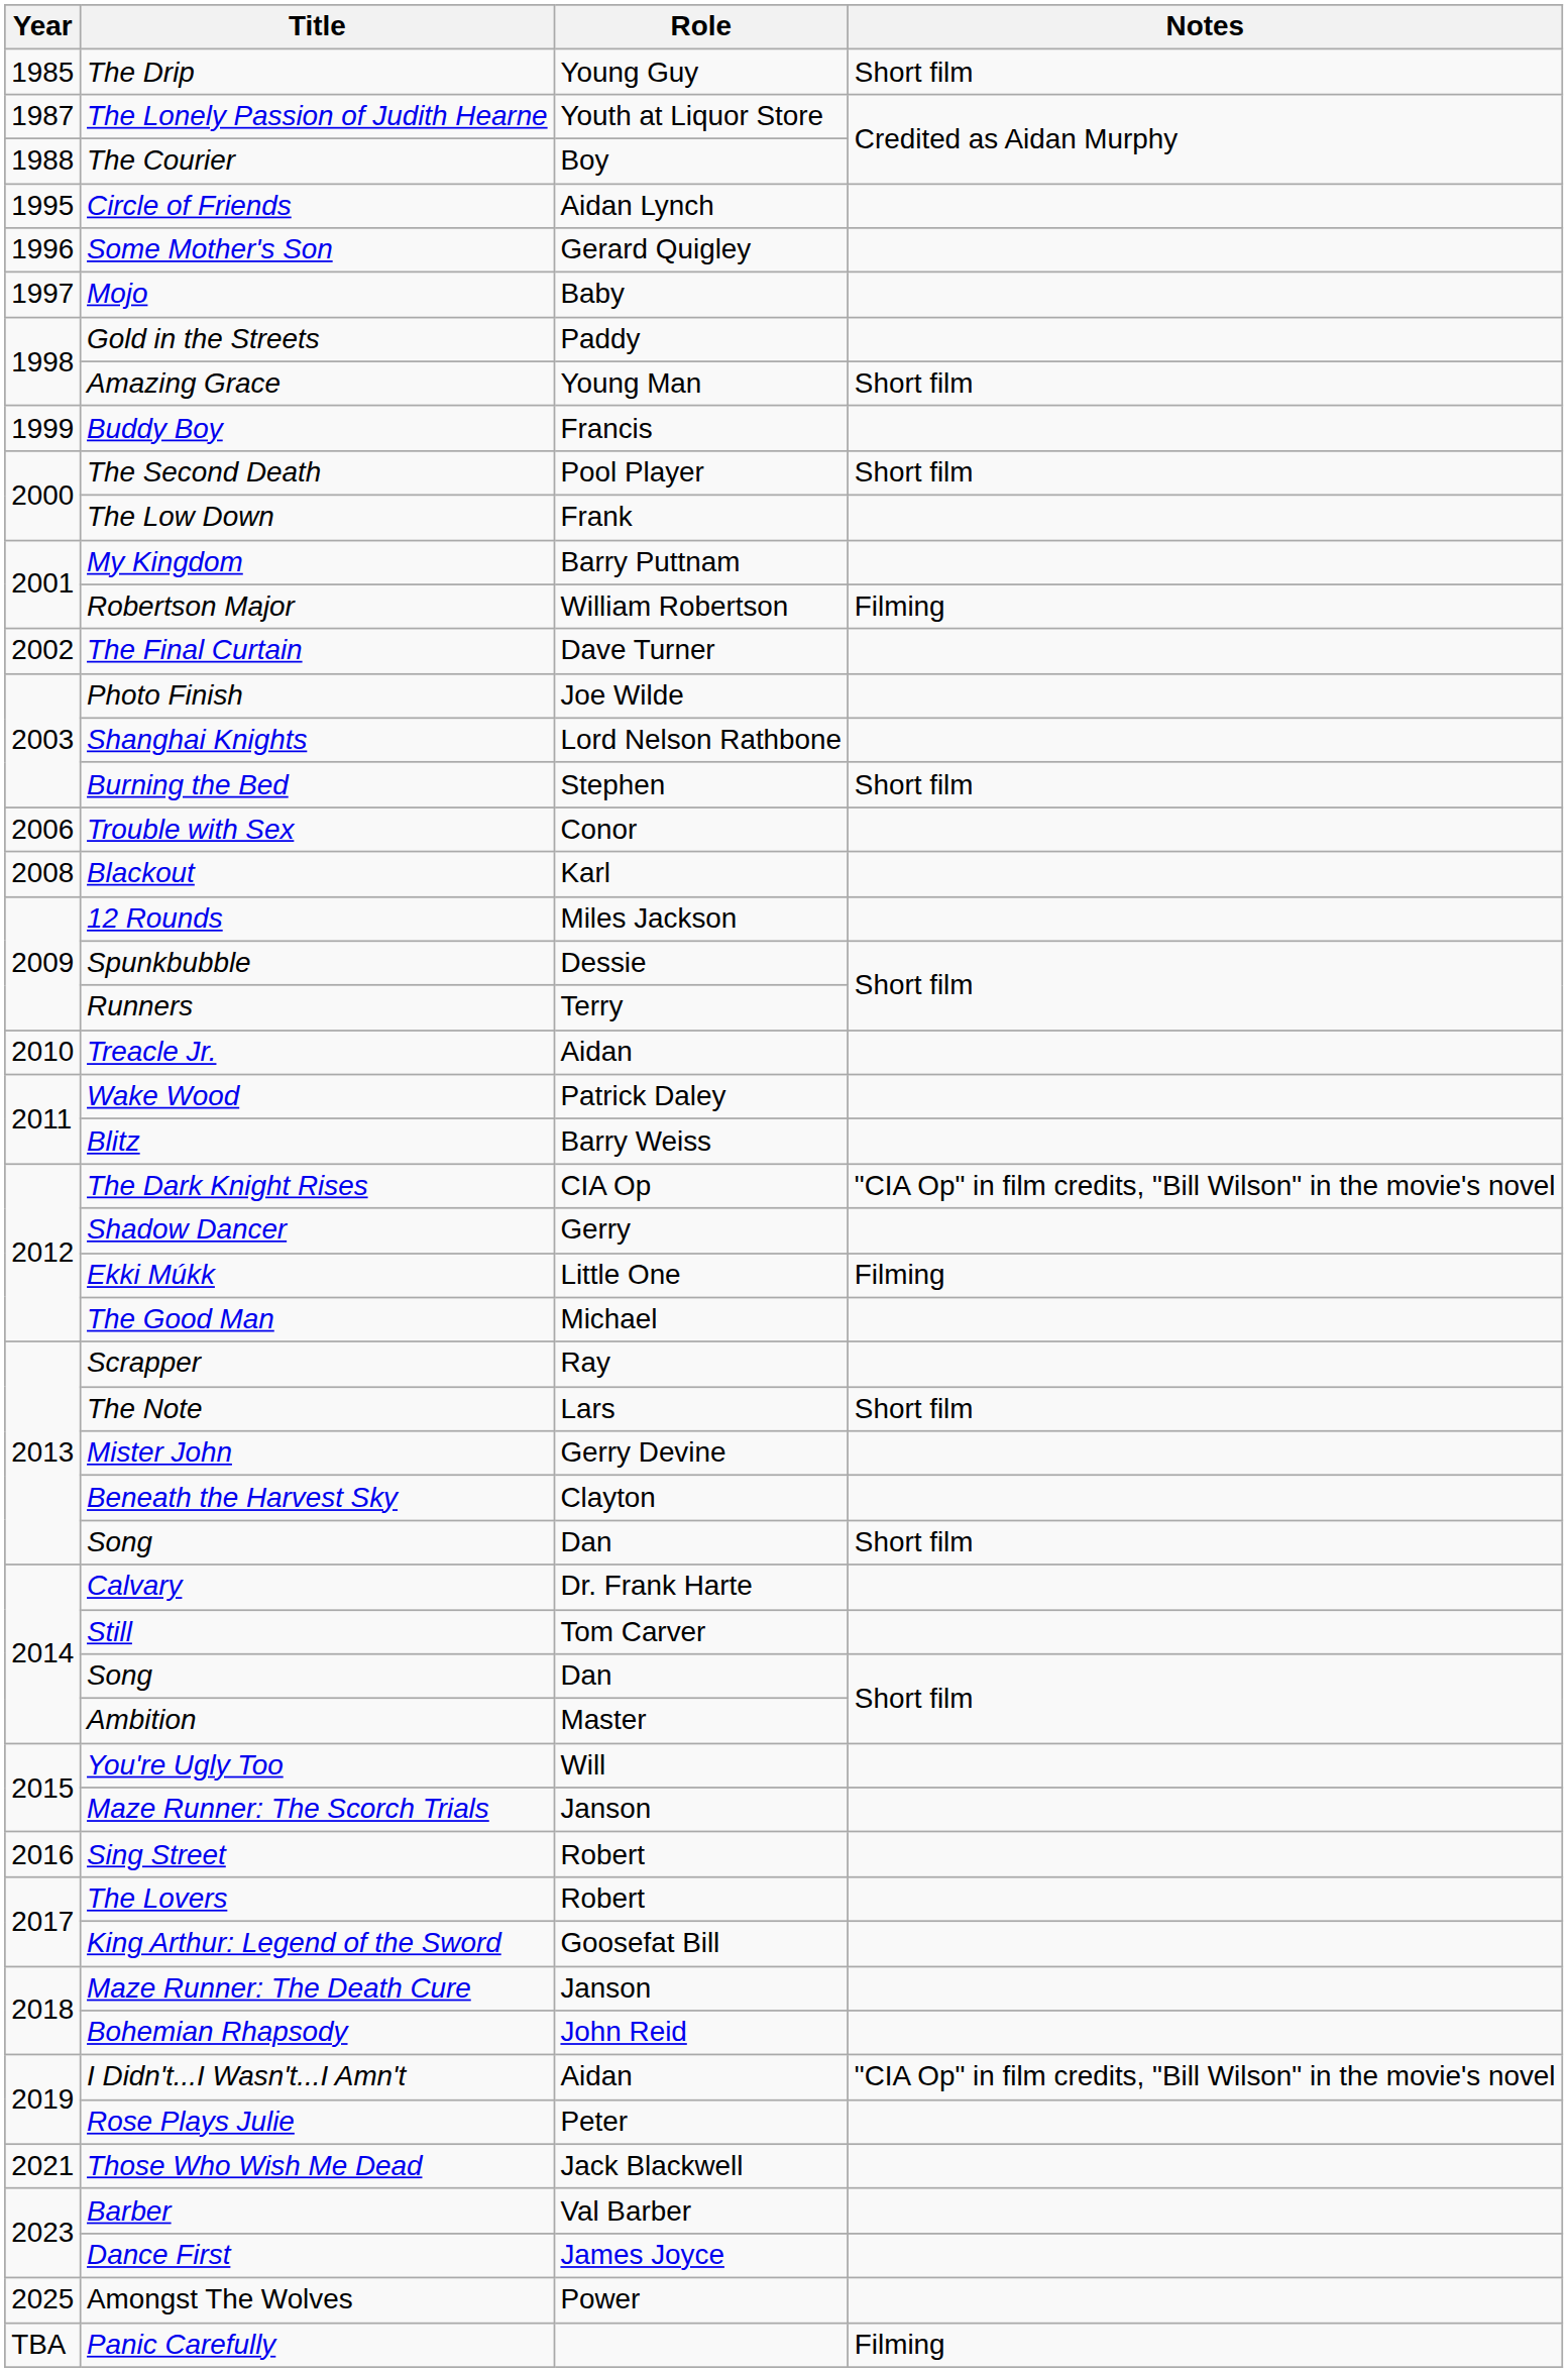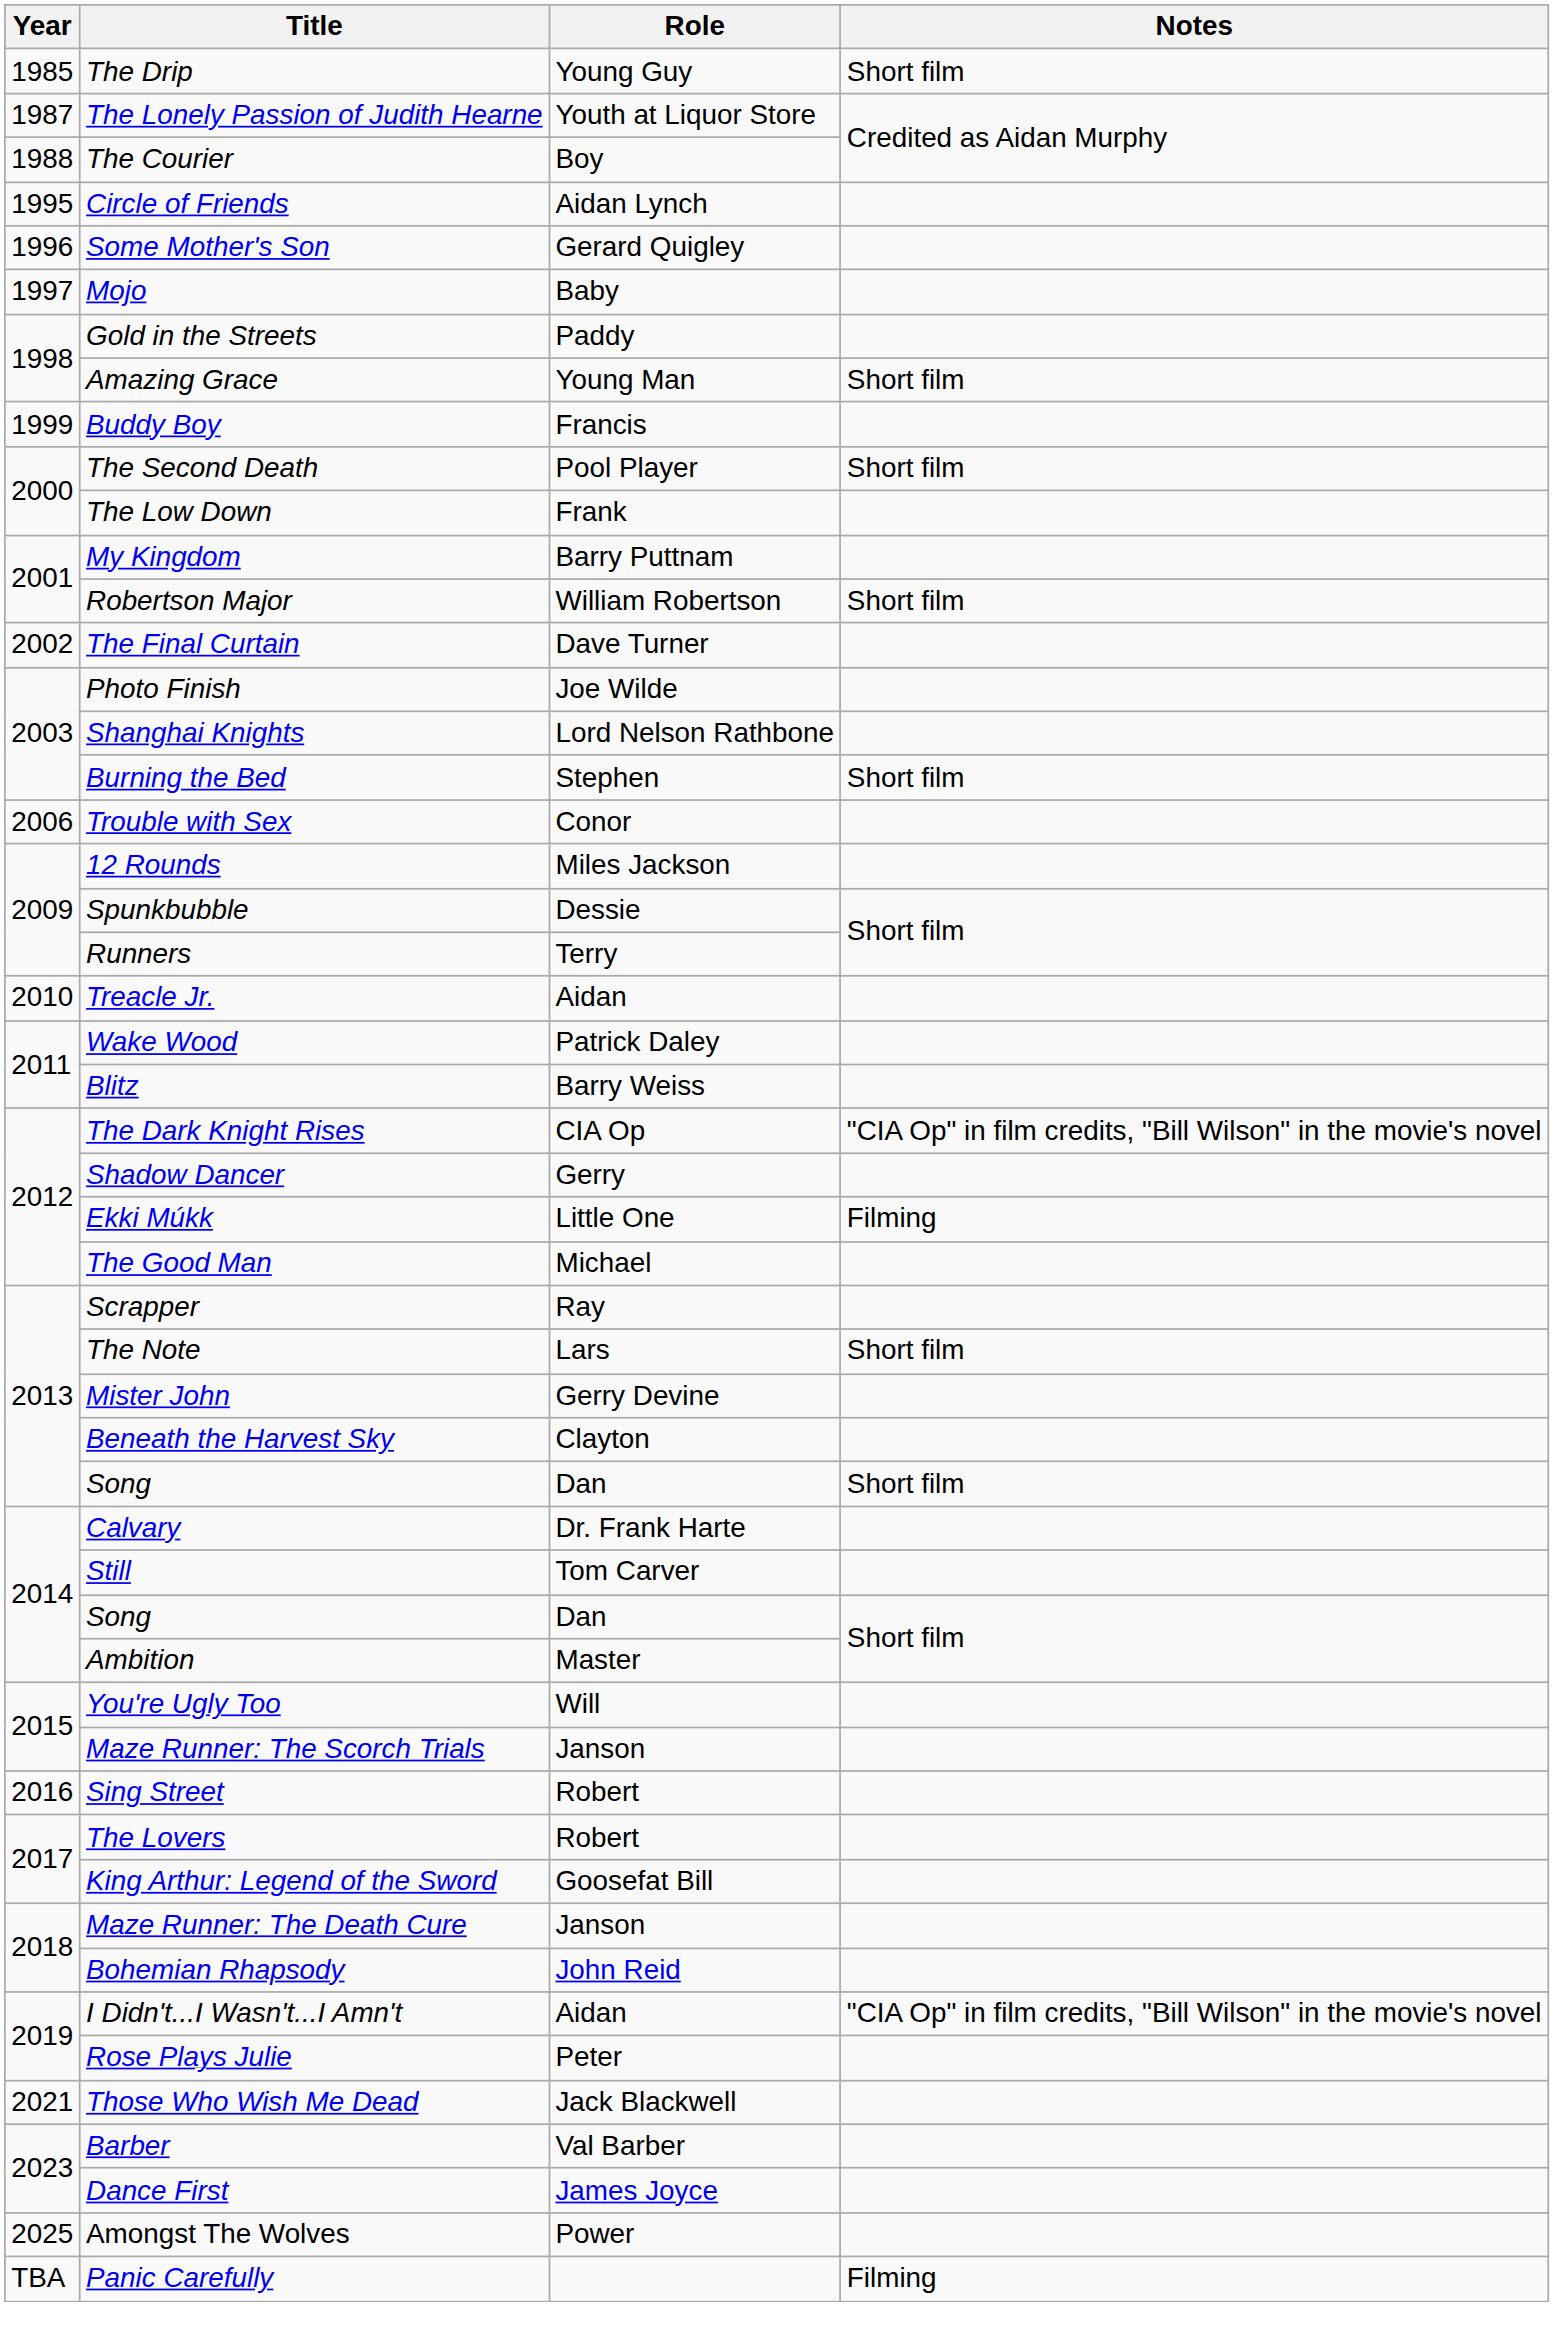Robertson Major | Notes: Filming -> Short film
- row: 2008 | Blackout | Karl
